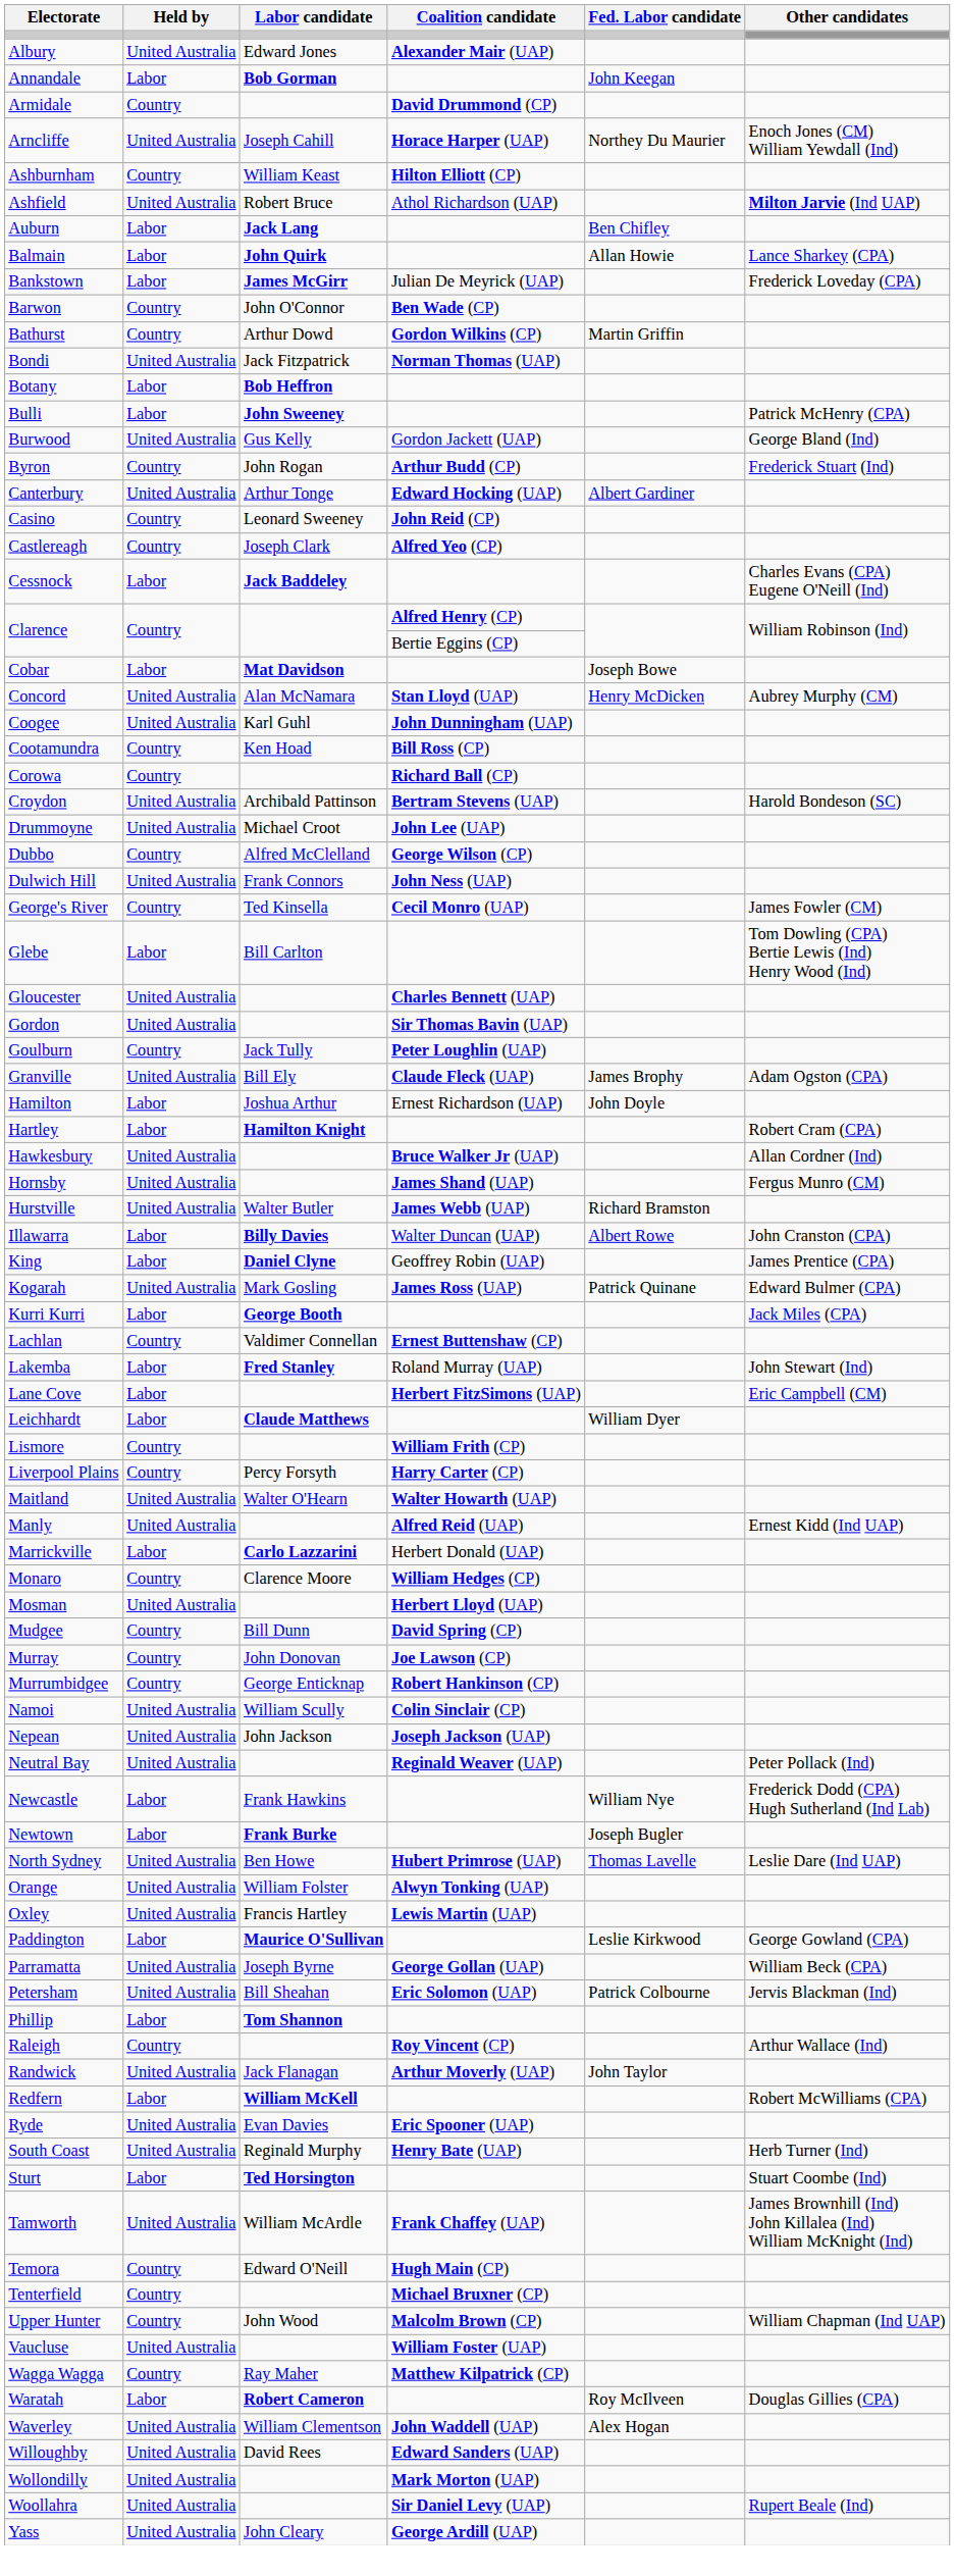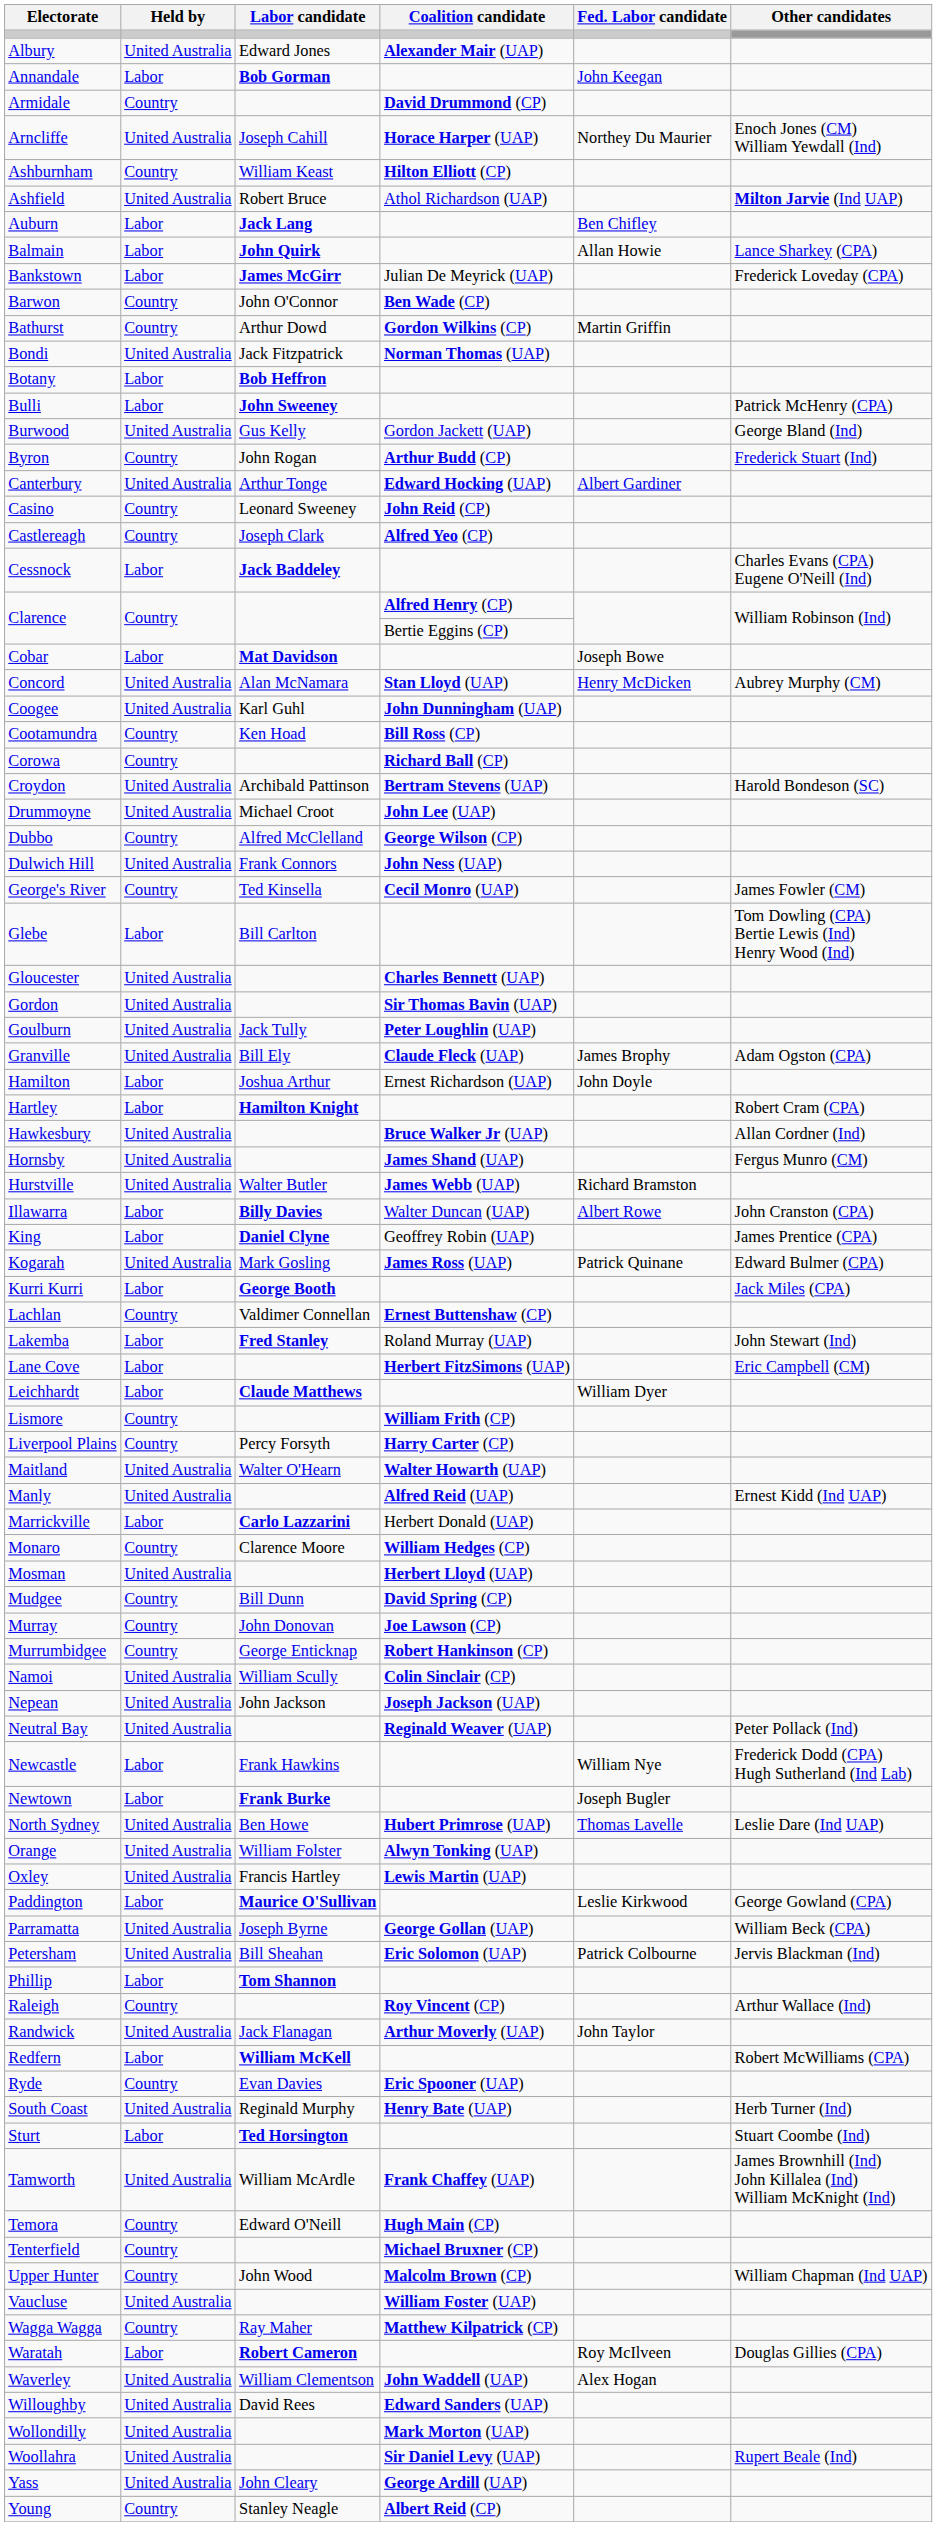Goulburn | Held by: Country -> United Australia
Ryde | Held by: United Australia -> Country
+ row: Young | Country | Stanley Neagle | Albert Reid (CP)
